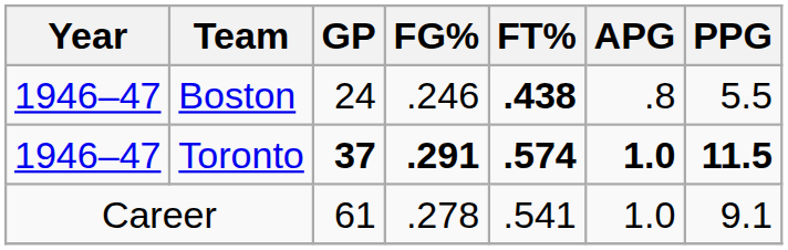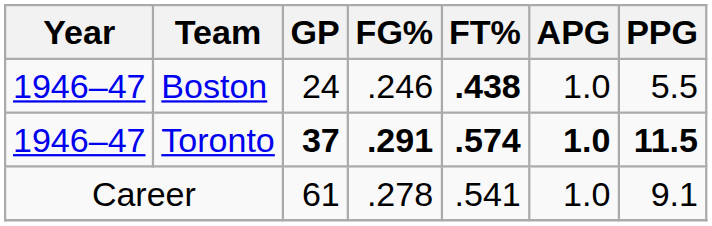Boston | APG: .8 -> 1.0
